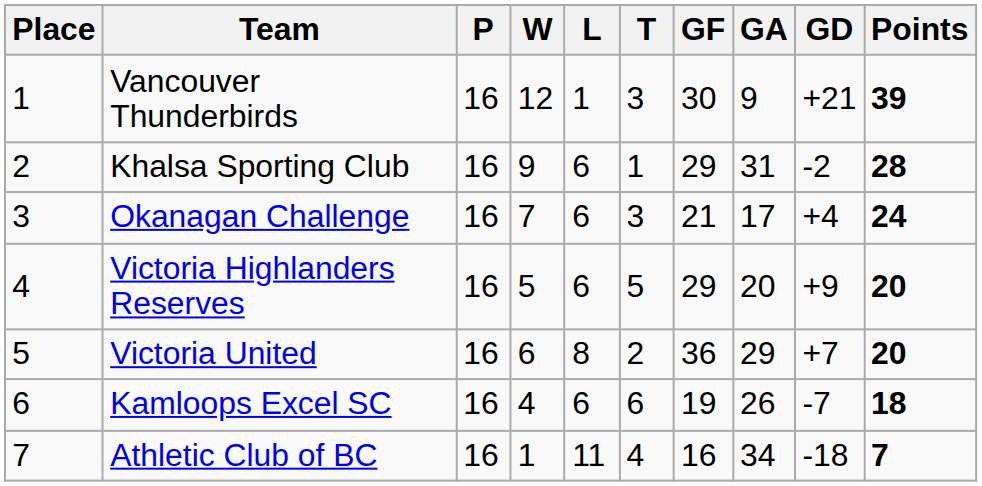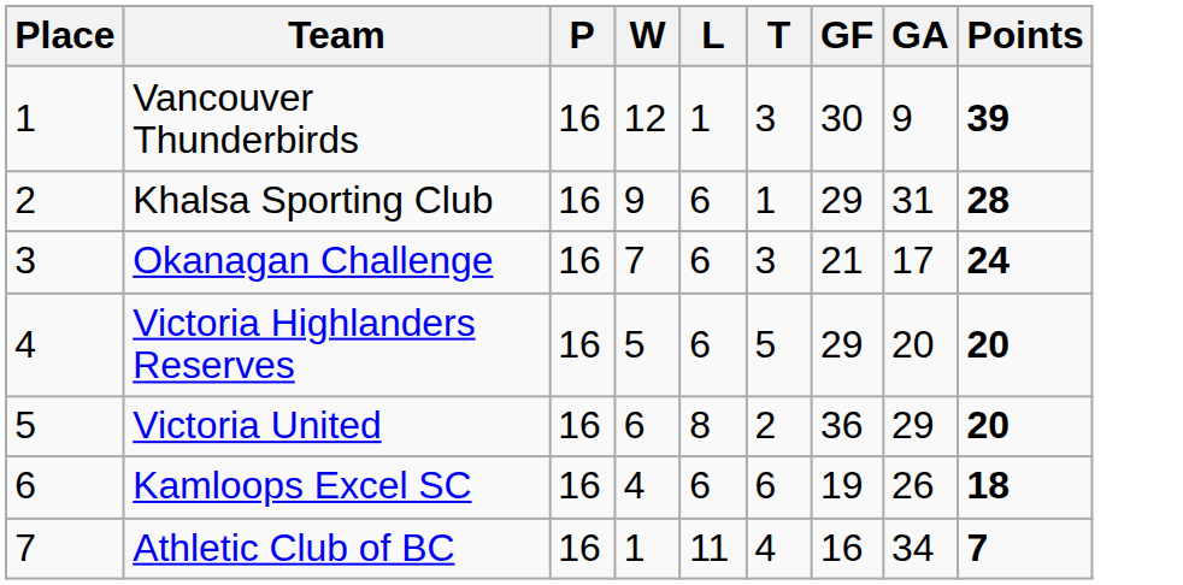- column: GD | +21 | -2 | +4 | +9 | +7 | -7 | -18
